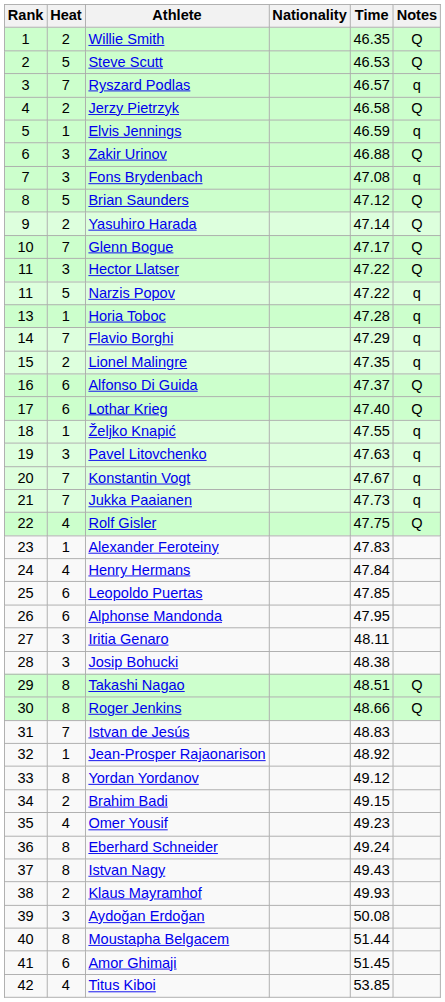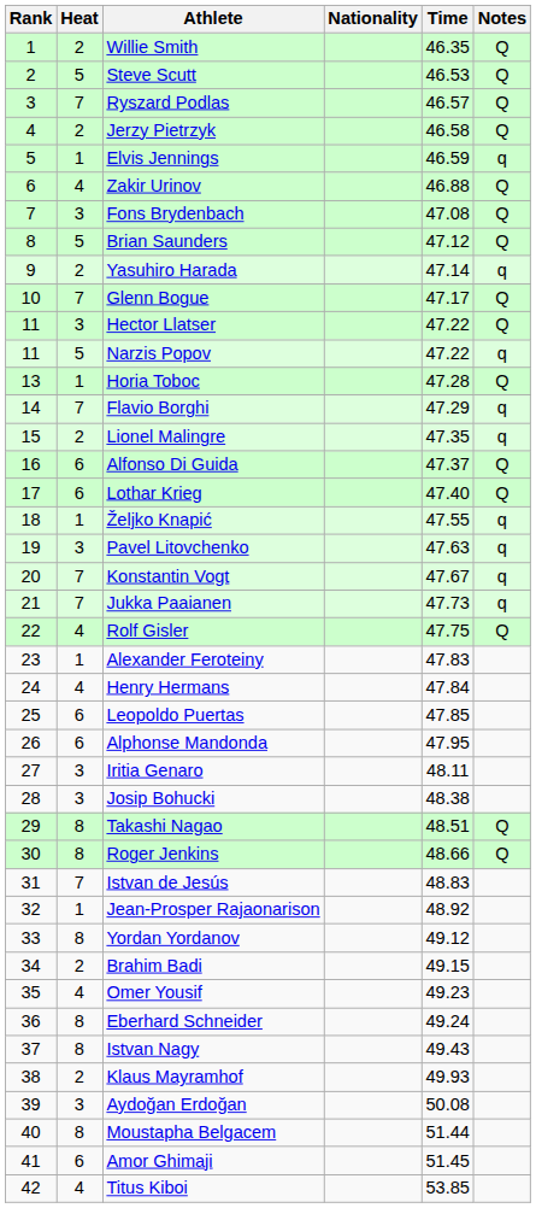Ryszard Podlas | Notes: q -> Q
Zakir Urinov | Heat: 3 -> 4
Fons Brydenbach | Notes: q -> Q
Yasuhiro Harada | Notes: Q -> q
Horia Toboc | Notes: q -> Q
